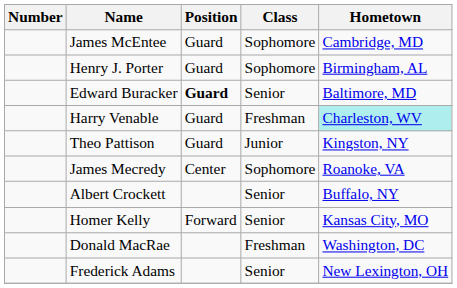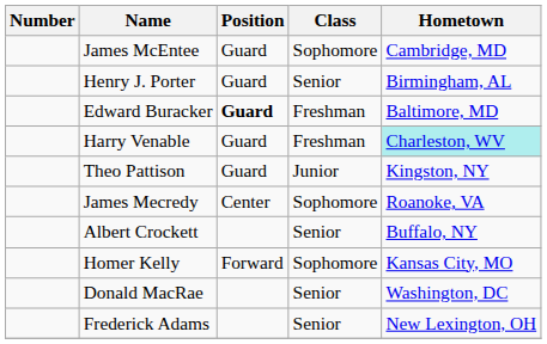Henry J. Porter | Class: Sophomore -> Senior
Edward Buracker | Class: Senior -> Freshman
Homer Kelly | Class: Senior -> Sophomore
Donald MacRae | Class: Freshman -> Senior
